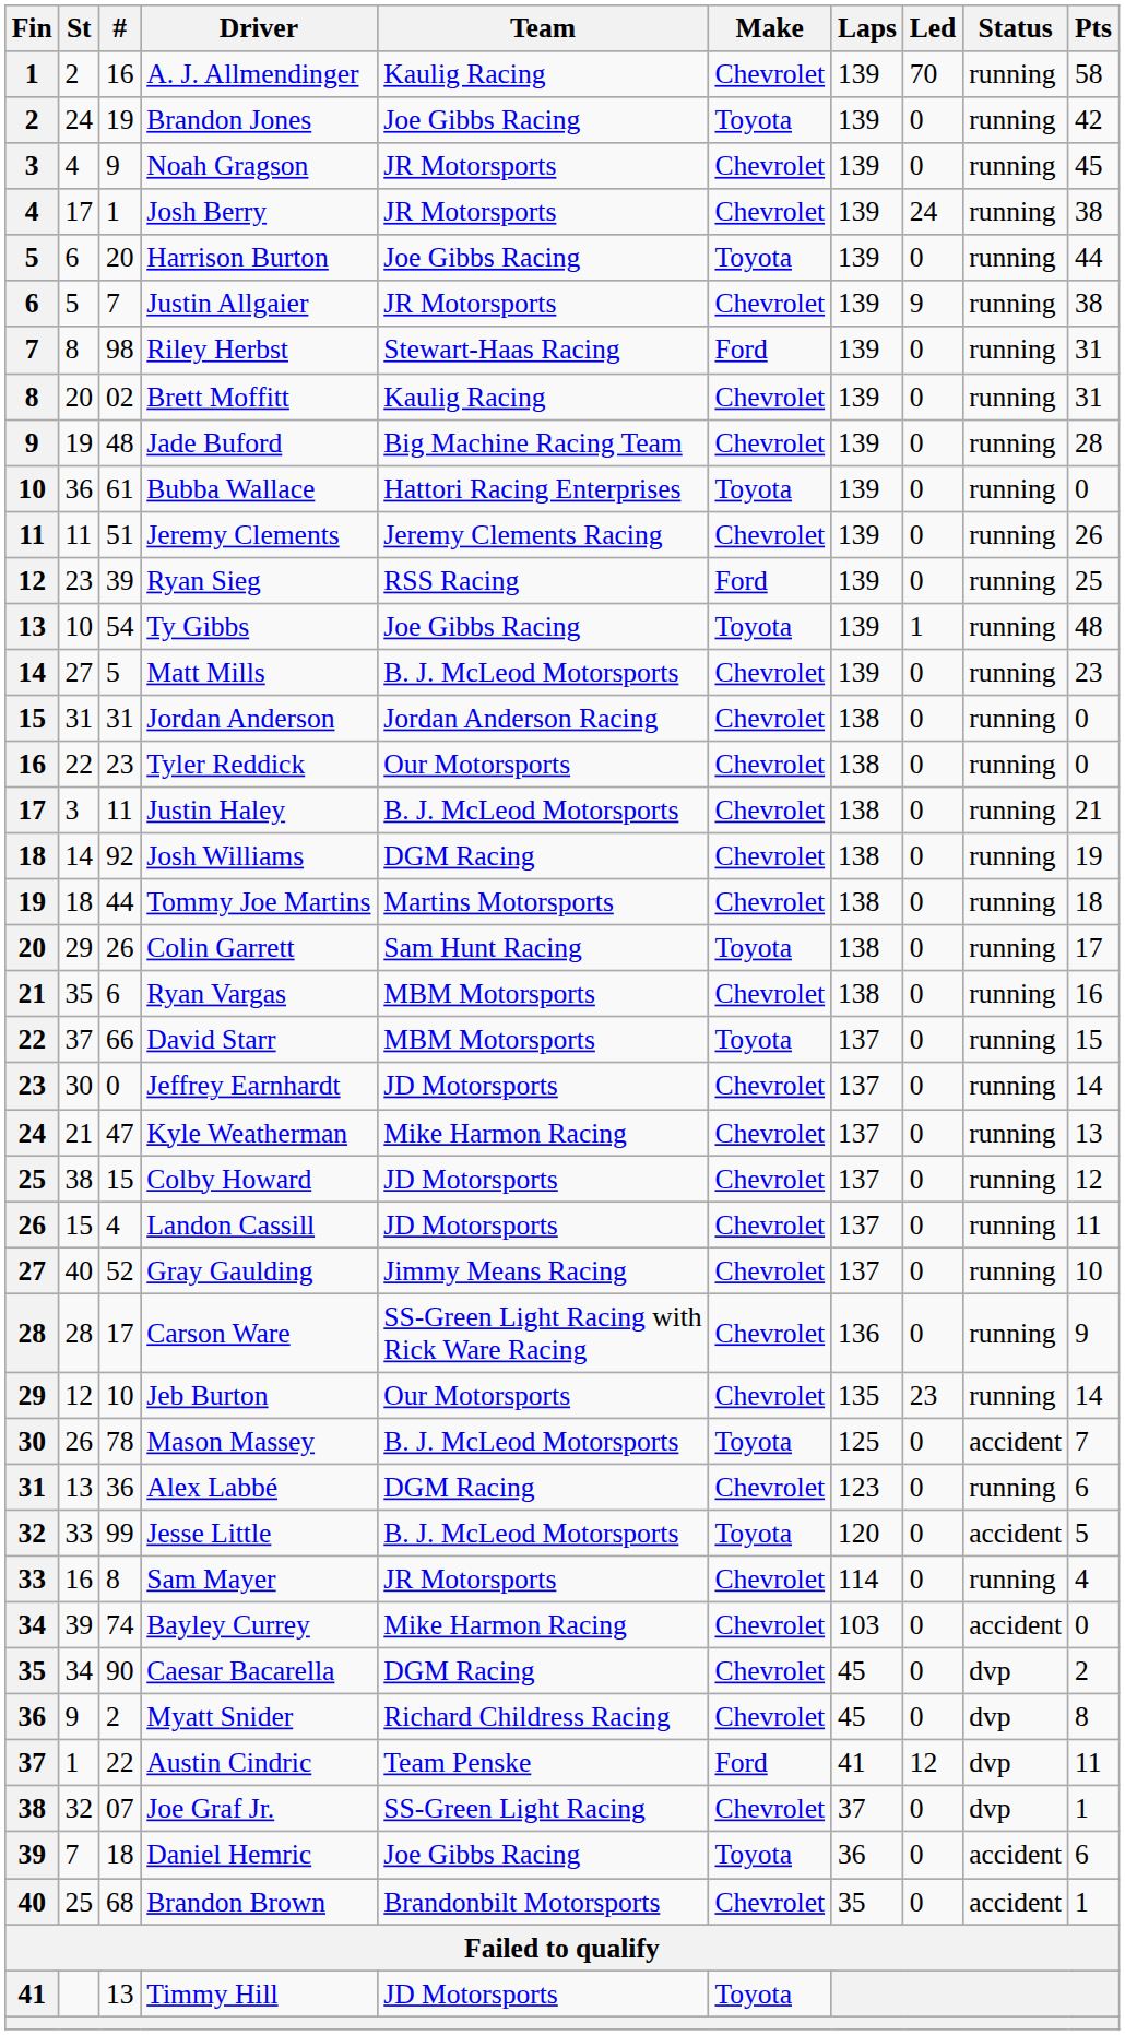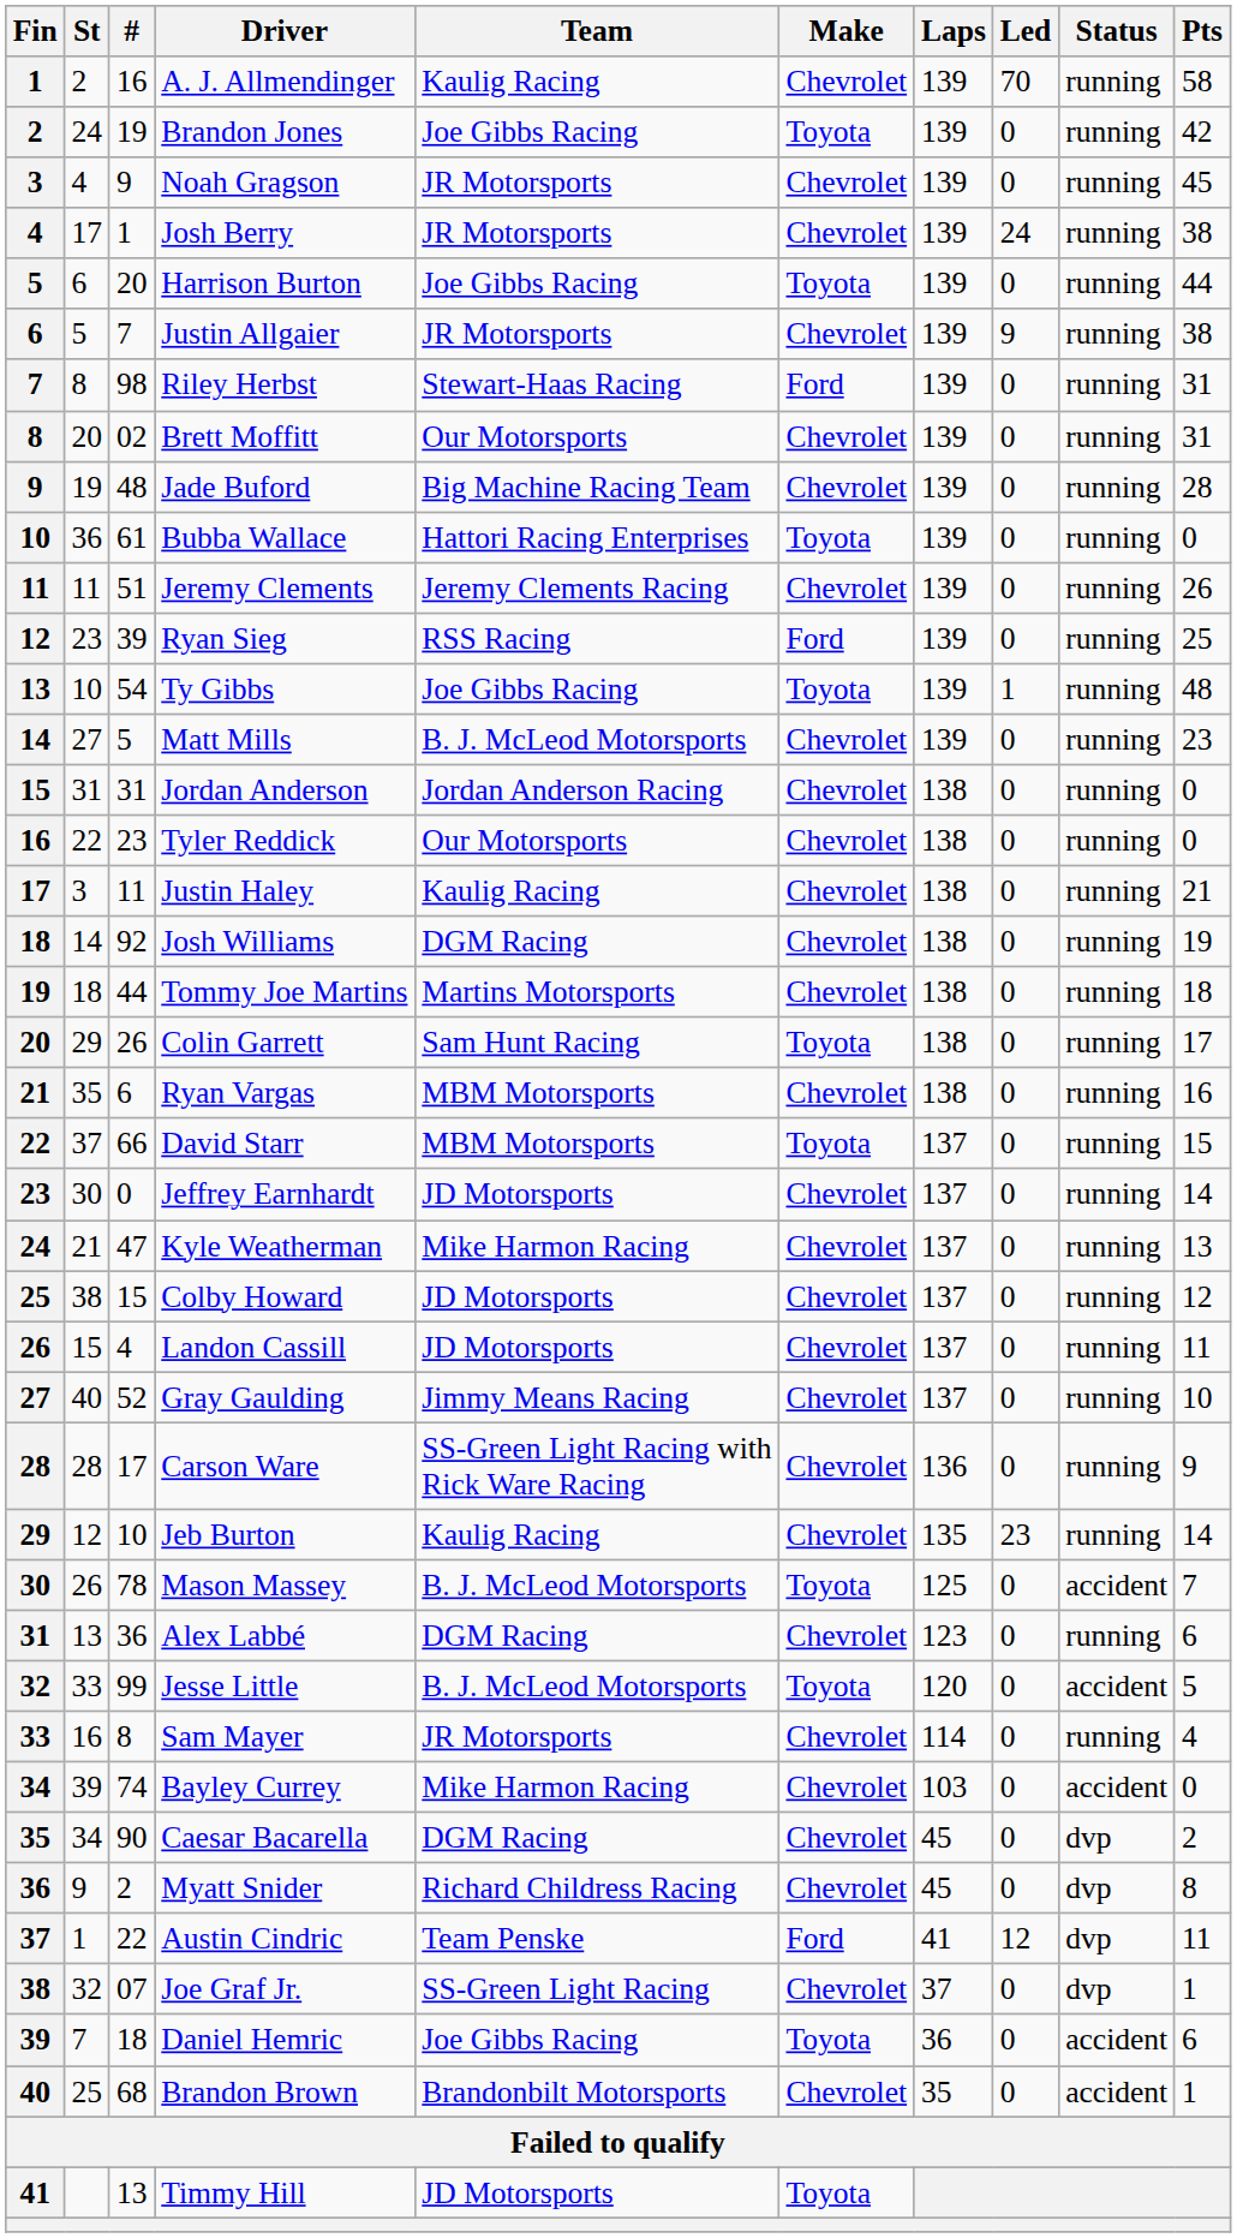Brett Moffitt | Team: Kaulig Racing -> Our Motorsports
Justin Haley | Team: B. J. McLeod Motorsports -> Kaulig Racing
Jeb Burton | Team: Our Motorsports -> Kaulig Racing
